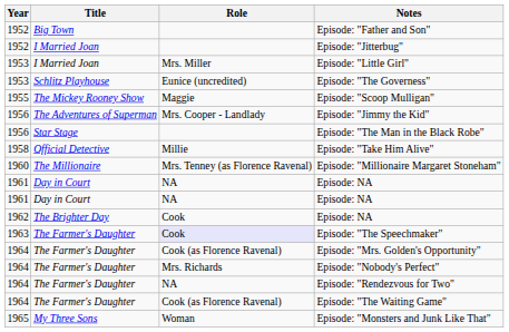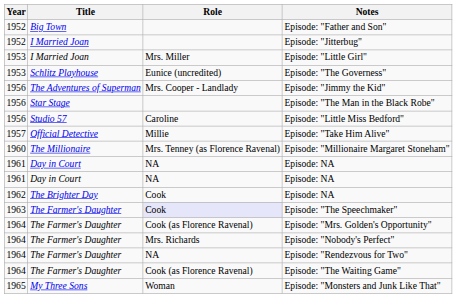- row: 1955 | The Mickey Rooney Show | Maggie | Episode: "Scoop Mulligan"
+ row: 1956 | Studio 57 | Caroline | Episode: "Little Miss Bedford"
Episode: "Take Him Alive" | Year: 1958 -> 1957
